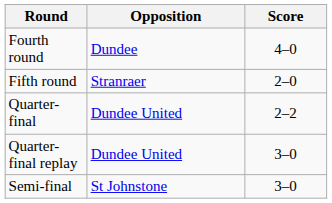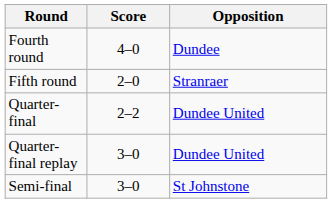columns swapped: Opposition <-> Score
